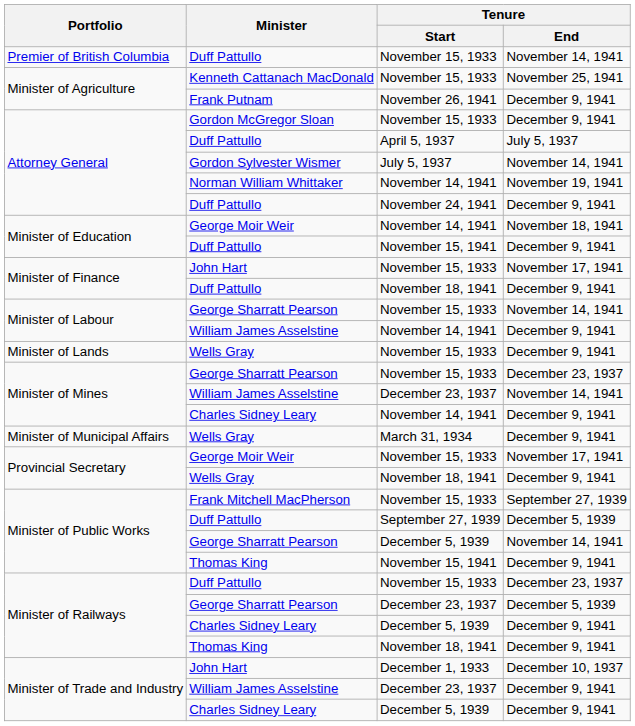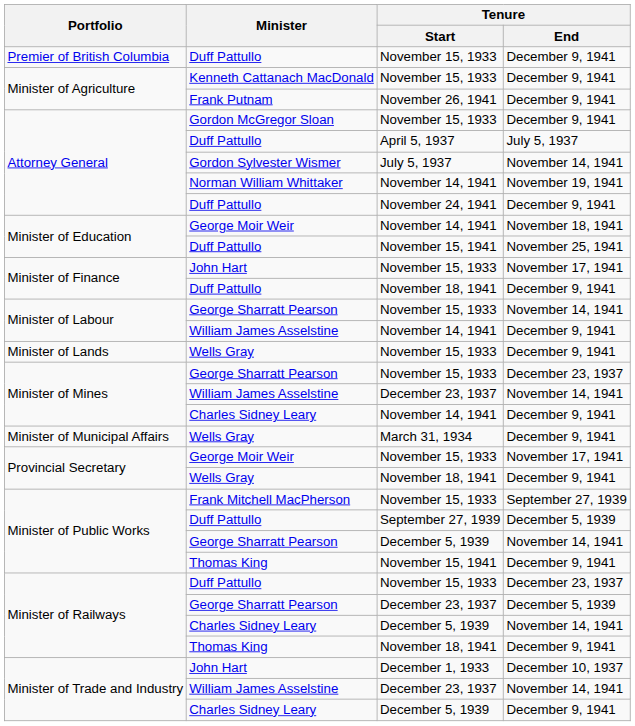Premier of British Columbia / Duff Pattullo | Tenure / End: November 14, 1941 -> December 9, 1941
Kenneth Cattanach MacDonald | Tenure / End: November 25, 1941 -> December 9, 1941
Minister of Education / Duff Pattullo | Tenure / End: December 9, 1941 -> November 25, 1941
Minister of Railways / Charles Sidney Leary | Tenure / End: December 9, 1941 -> November 14, 1941
Minister of Trade and Industry / William James Asselstine | Tenure / End: December 9, 1941 -> November 14, 1941
